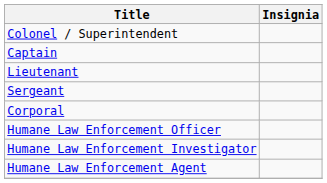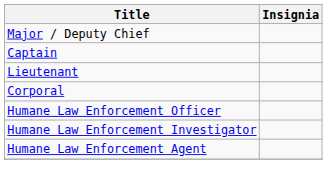- row: Colonel / Superintendent
+ row: Major / Deputy Chief
- row: Sergeant
